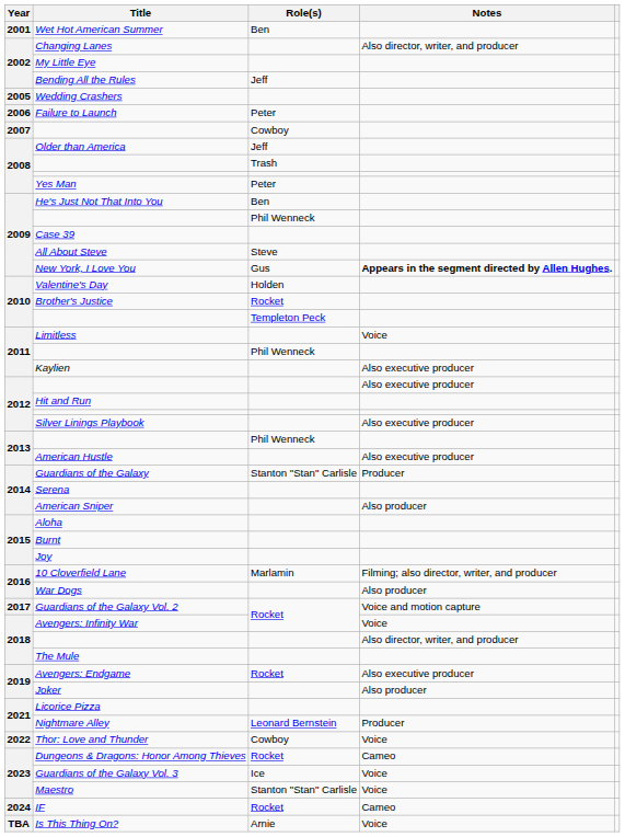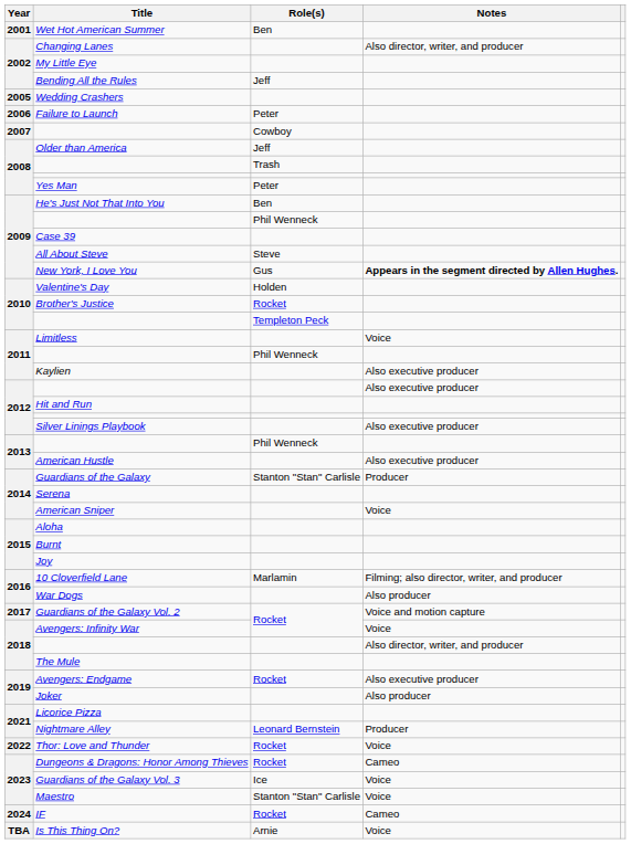American Sniper | Notes: Also producer -> Voice
Thor: Love and Thunder | Role(s): Cowboy -> Rocket
